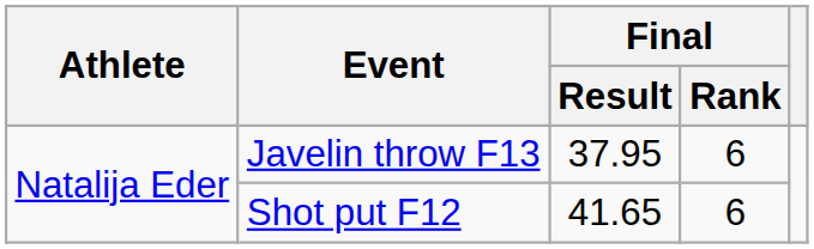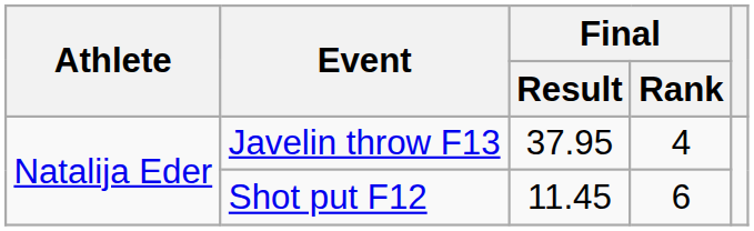Javelin throw F13 | Final / Rank: 6 -> 4
Shot put F12 | Final / Result: 41.65 -> 11.45
